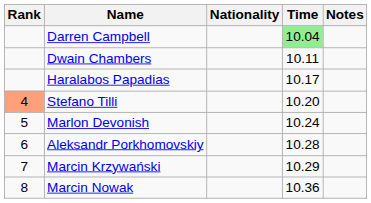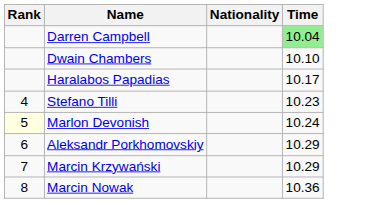- column: Notes
Dwain Chambers | Time: 10.11 -> 10.10
Stefano Tilli | Rank: lightsalmon background -> no background
Stefano Tilli | Time: 10.20 -> 10.23
Marlon Devonish | Rank: no background -> lightyellow background
Aleksandr Porkhomovskiy | Time: 10.28 -> 10.29
